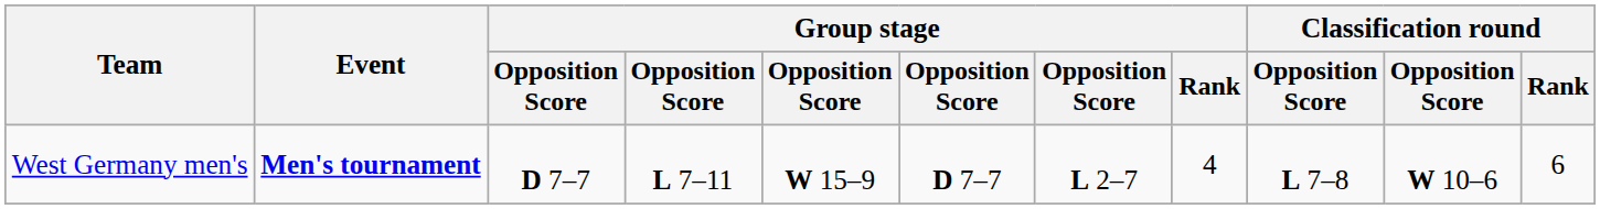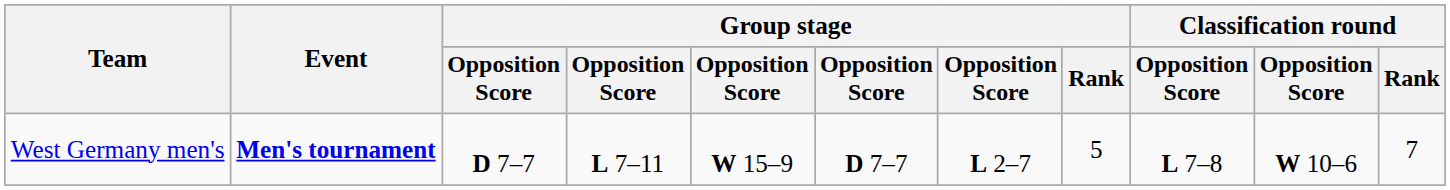West Germany men's | Group stage / Rank: 4 -> 5
West Germany men's | Classification round / Rank: 6 -> 7
